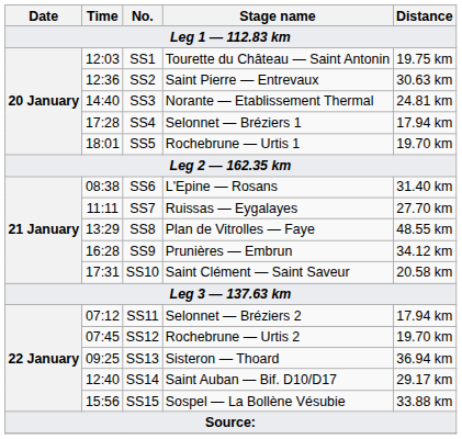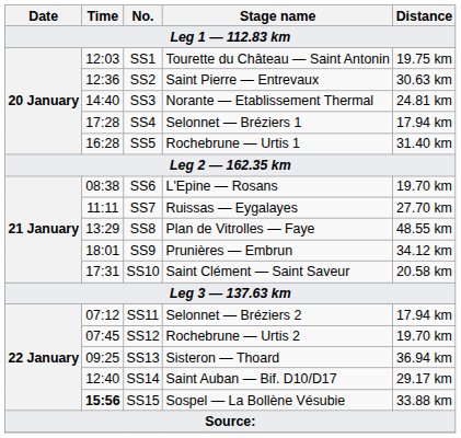SS5 | Time: 18:01 -> 16:28
SS5 | Distance: 19.70 km -> 31.40 km
SS6 | Distance: 31.40 km -> 19.70 km
SS9 | Time: 16:28 -> 18:01
SS15 | Time: normal -> bold
